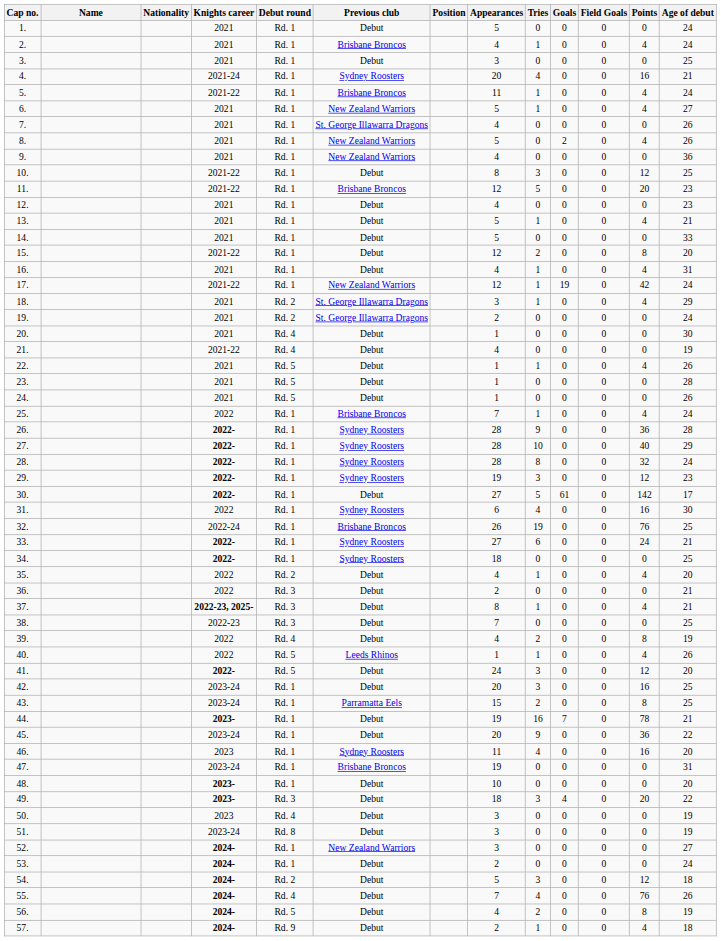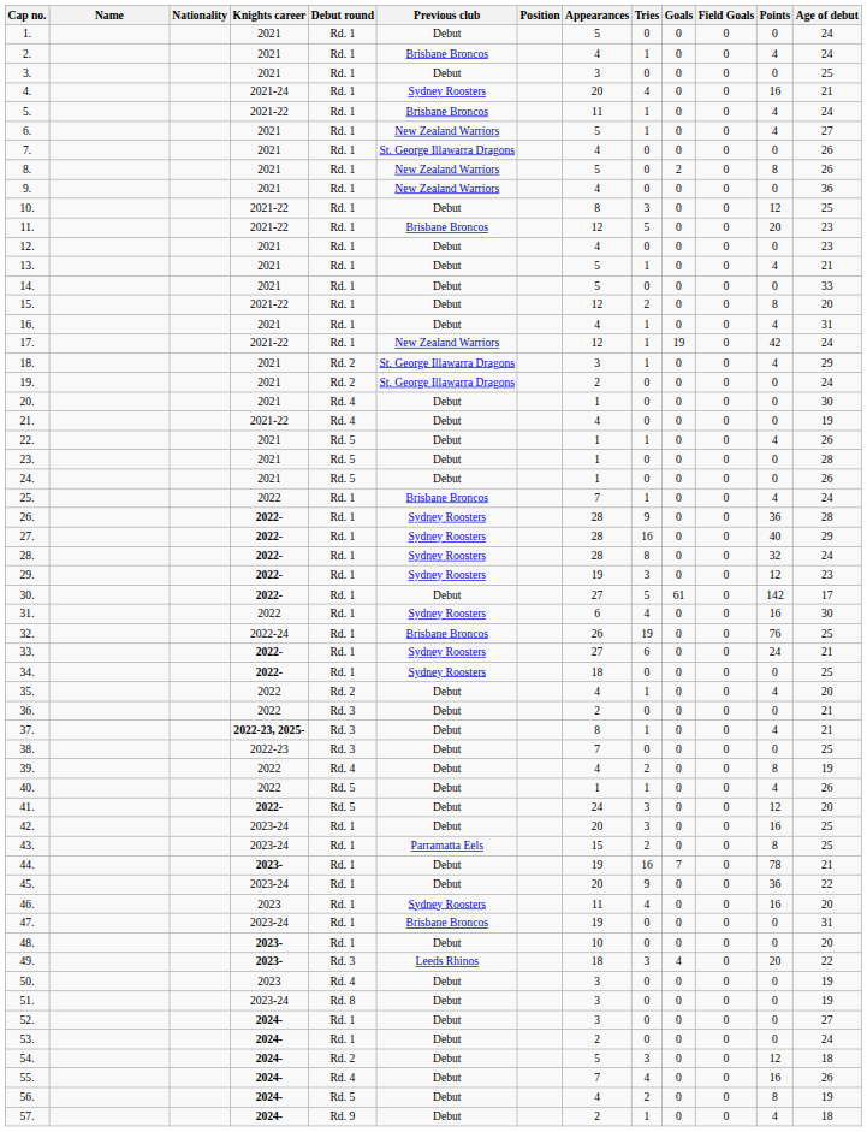8. | Points: 4 -> 8
27. | Tries: 10 -> 16
40. | Previous club: Leeds Rhinos -> Debut
49. | Previous club: Debut -> Leeds Rhinos
52. | Previous club: New Zealand Warriors -> Debut
55. | Points: 76 -> 16
